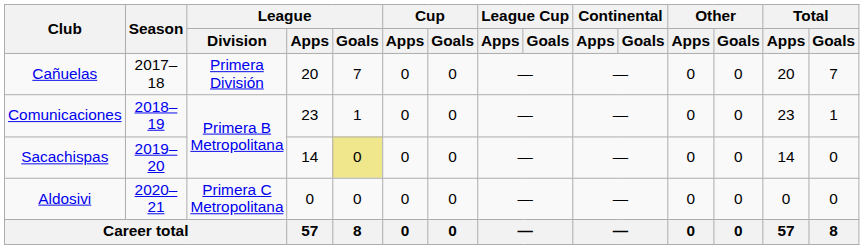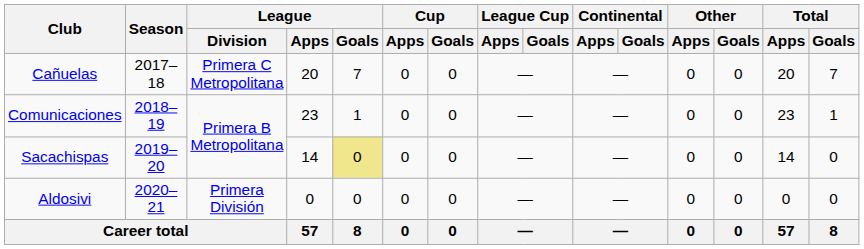Cañuelas | League / Division: Primera División -> Primera C Metropolitana
Aldosivi | League / Division: Primera C Metropolitana -> Primera División
